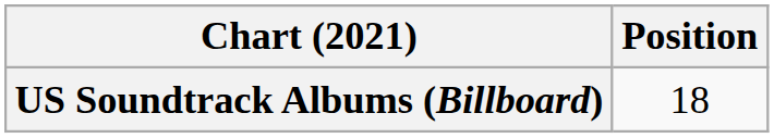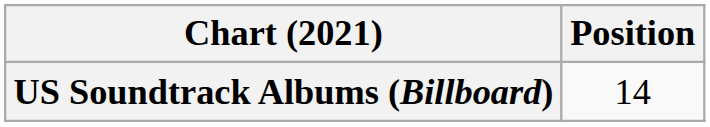US Soundtrack Albums (Billboard) | Position: 18 -> 14
